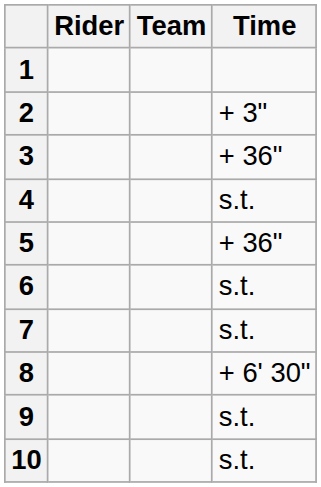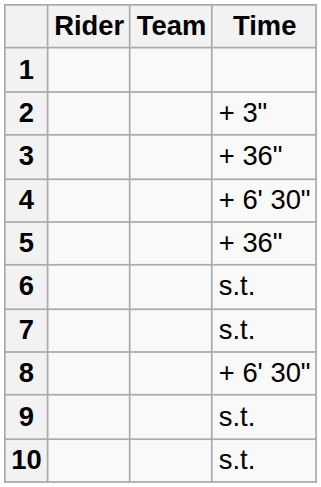4 | Time: s.t. -> + 6' 30"
